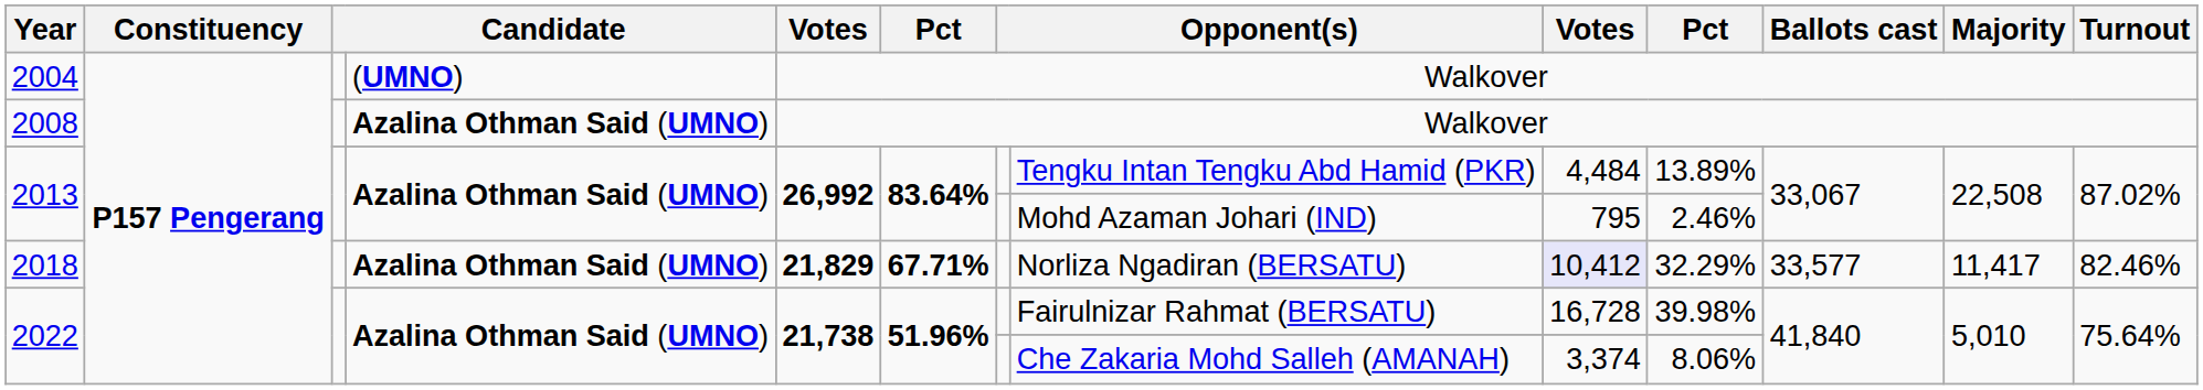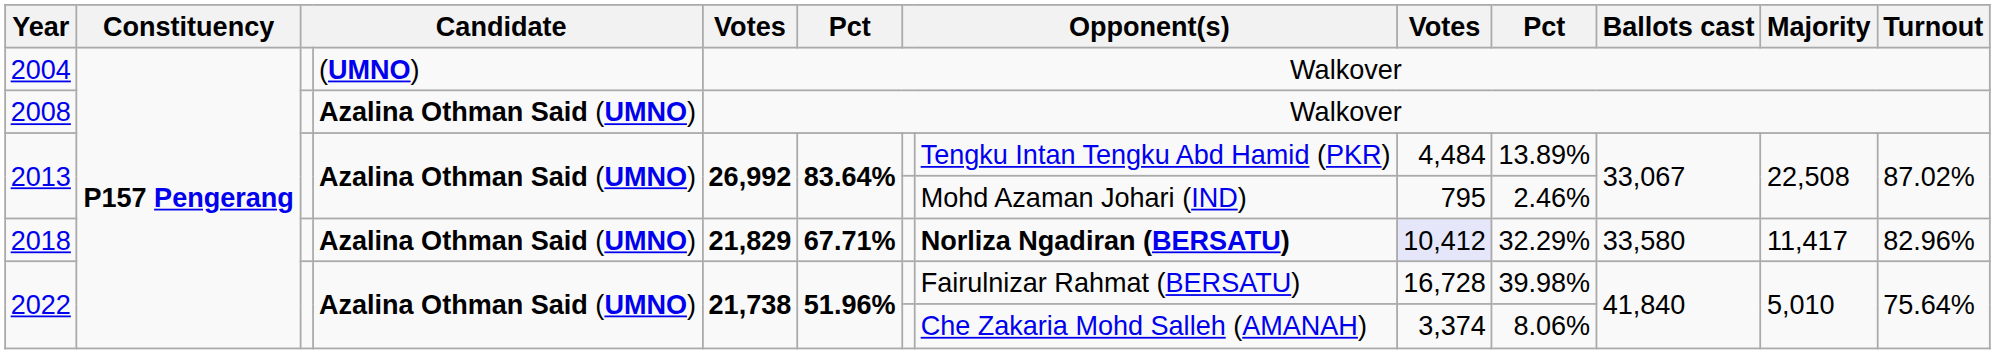2018 | column 8: normal -> bold
2018 | Ballots cast: 33,577 -> 33,580
2018 | Turnout: 82.46% -> 82.96%
